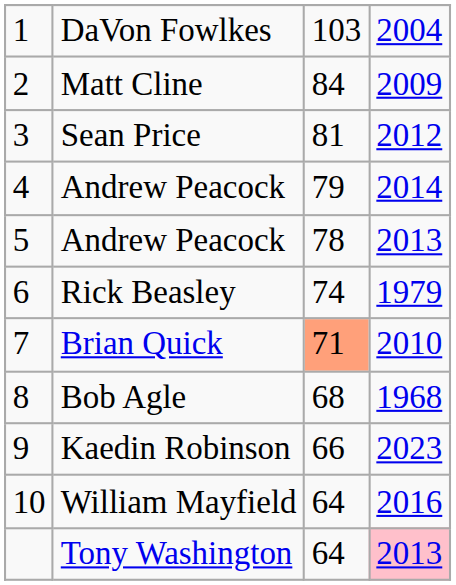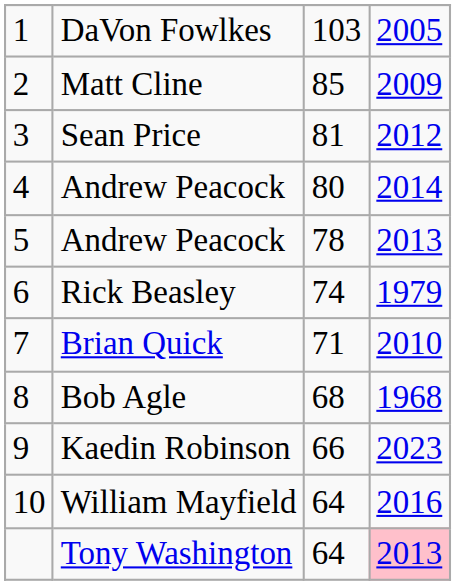DaVon Fowlkes | column 4: 2004 -> 2005
Matt Cline | column 3: 84 -> 85
4 / Andrew Peacock | column 3: 79 -> 80
Brian Quick | column 3: lightsalmon background -> no background
